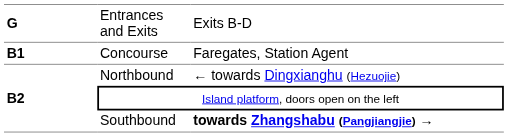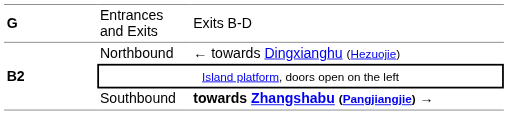- row: B1 | Concourse | Faregates, Station Agent
